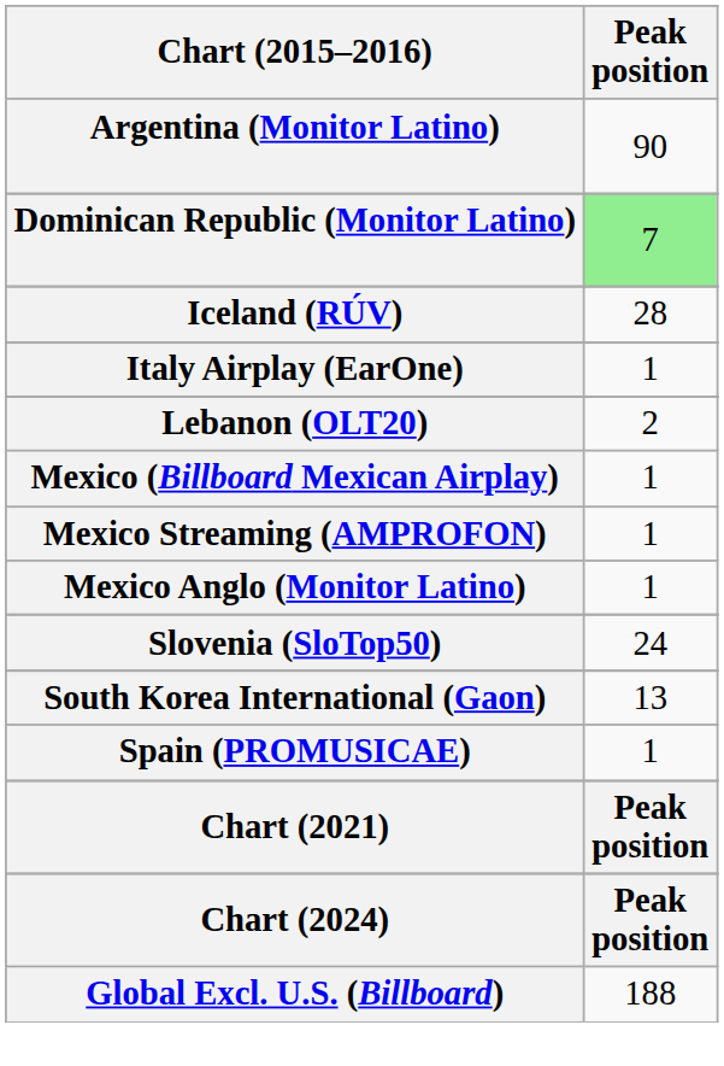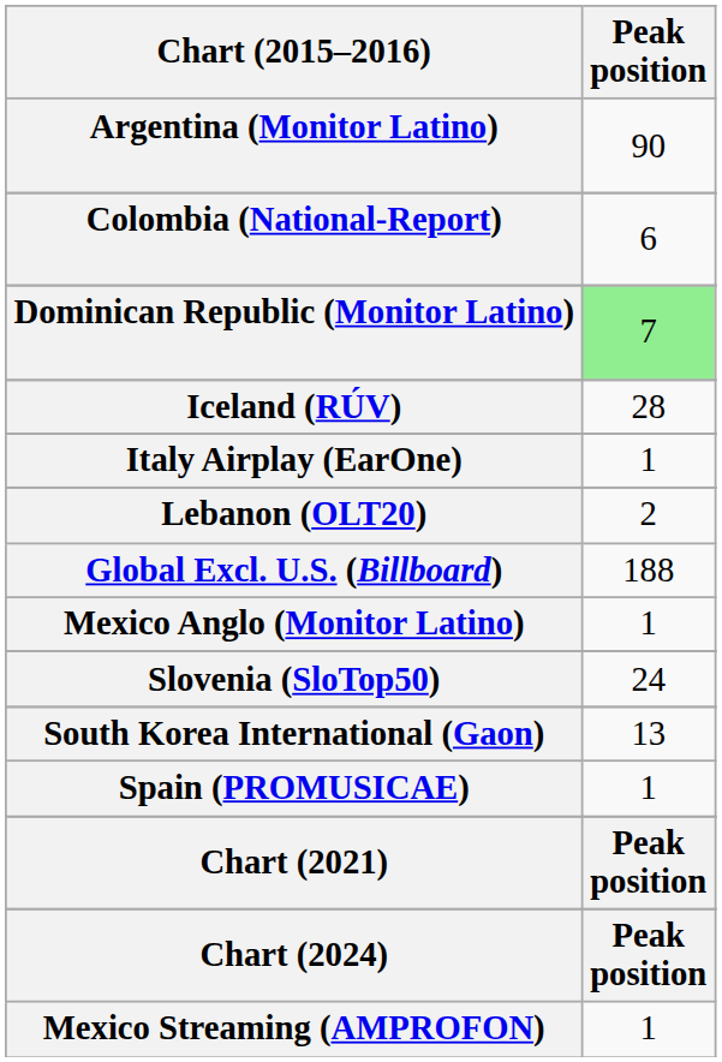+ row: Colombia (National-Report) | 6
- row: Mexico (Billboard Mexican Airplay) | 1
rows swapped: Mexico Streaming (AMPROFON) <-> Global Excl. U.S. (Billboard)
